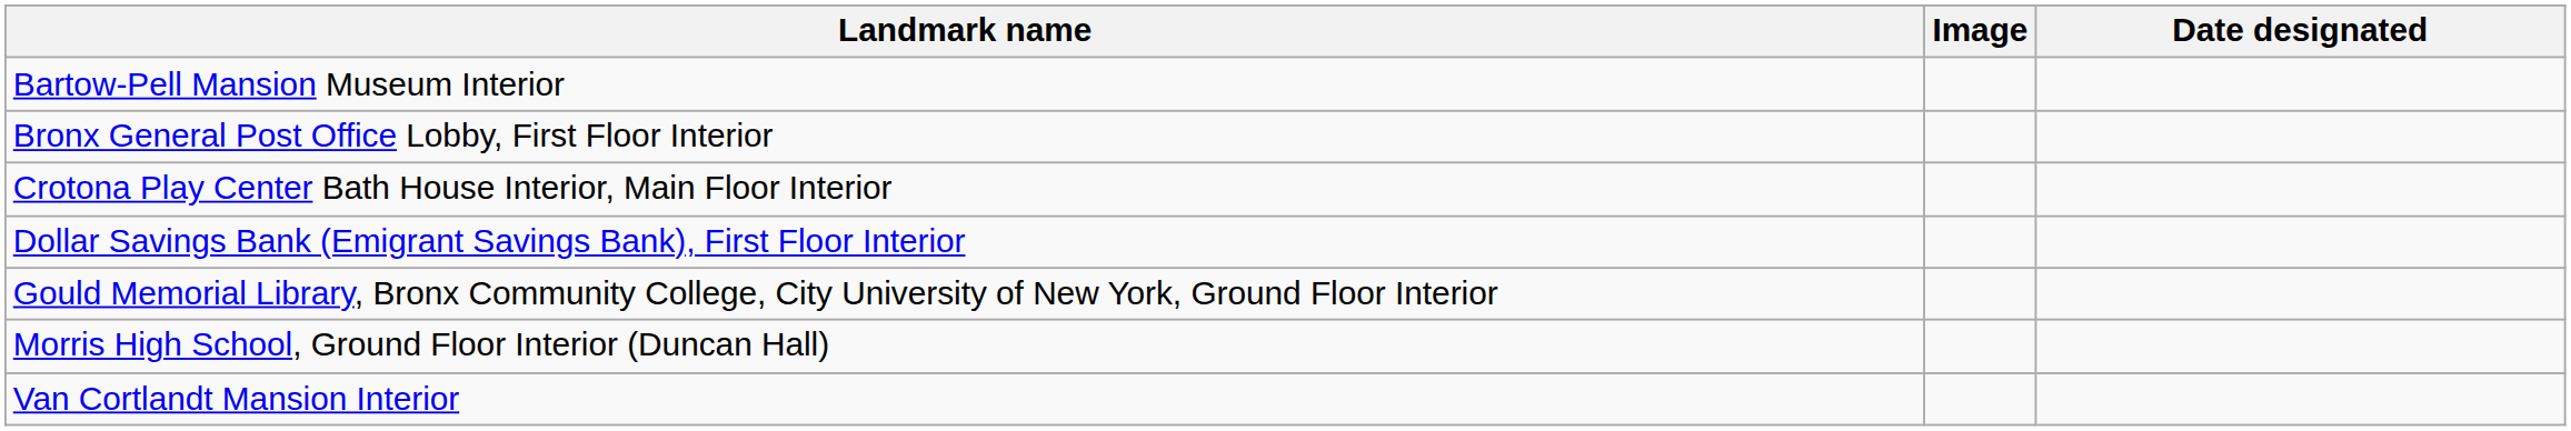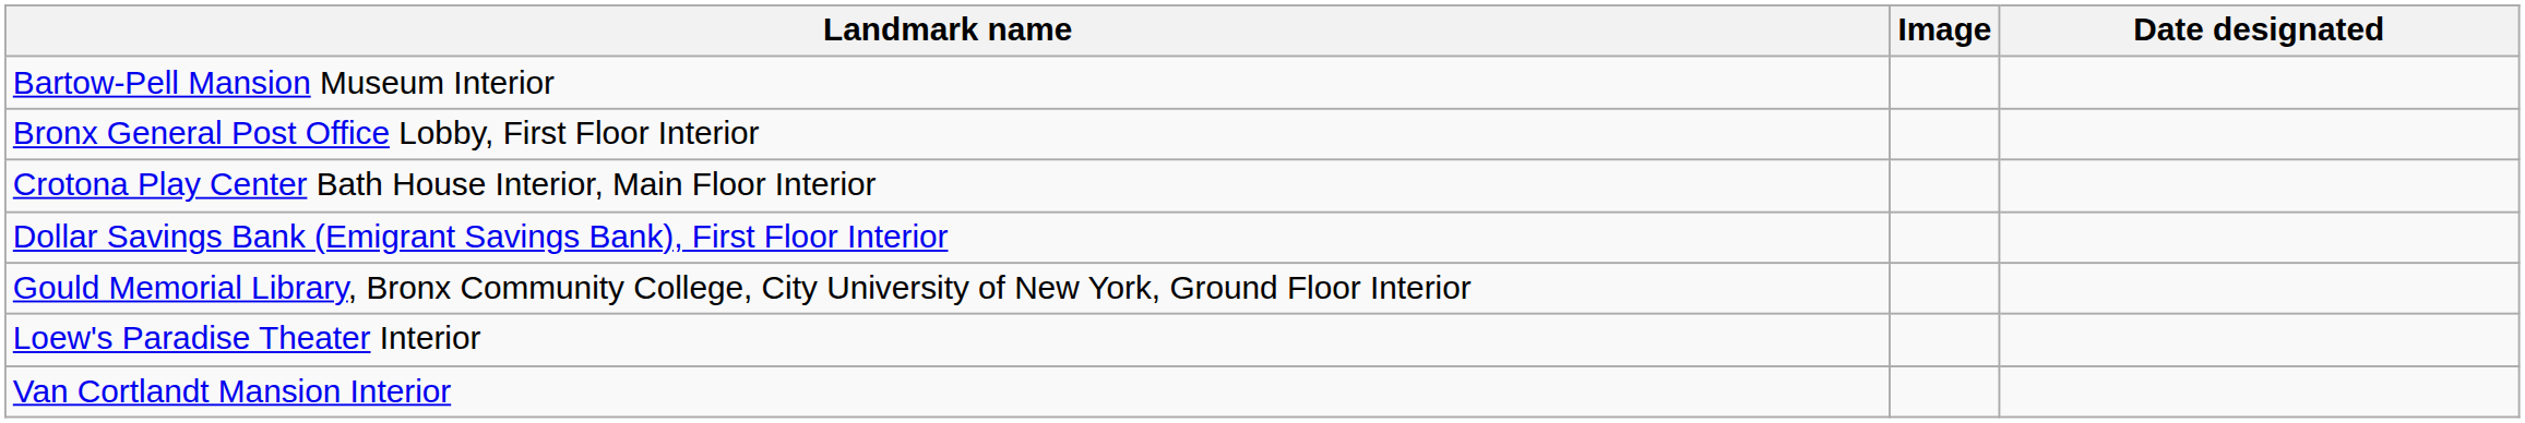+ row: Loew's Paradise Theater Interior
- row: Morris High School, Ground Floor Interior (Duncan Hall)
